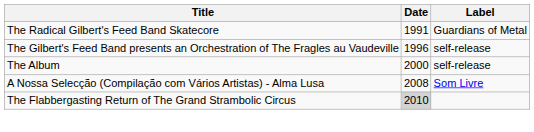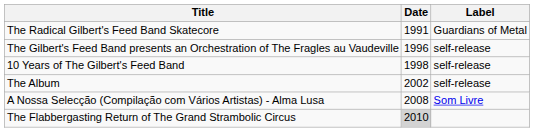+ row: 10 Years of The Gilbert's Feed Band | 1998 | self-release
The Album | Date: 2000 -> 2002
